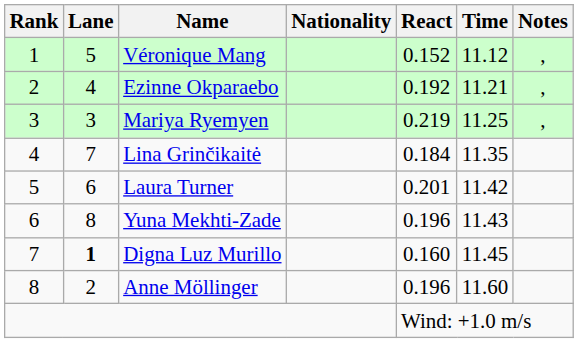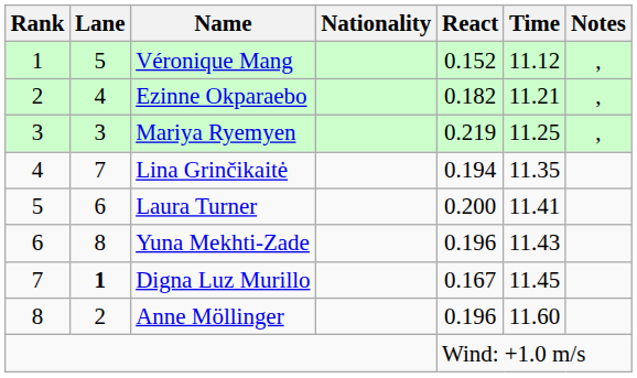Ezinne Okparaebo | React: 0.192 -> 0.182
Lina Grinčikaitė | React: 0.184 -> 0.194
Laura Turner | React: 0.201 -> 0.200
Laura Turner | Time: 11.42 -> 11.41
Digna Luz Murillo | React: 0.160 -> 0.167
